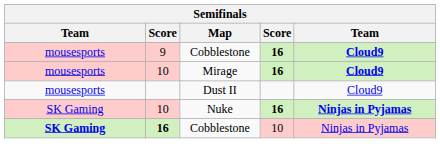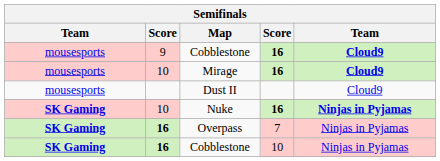Nuke | column 1: normal -> bold
+ row: SK Gaming | 16 | Overpass | 7 | Ninjas in Pyjamas
